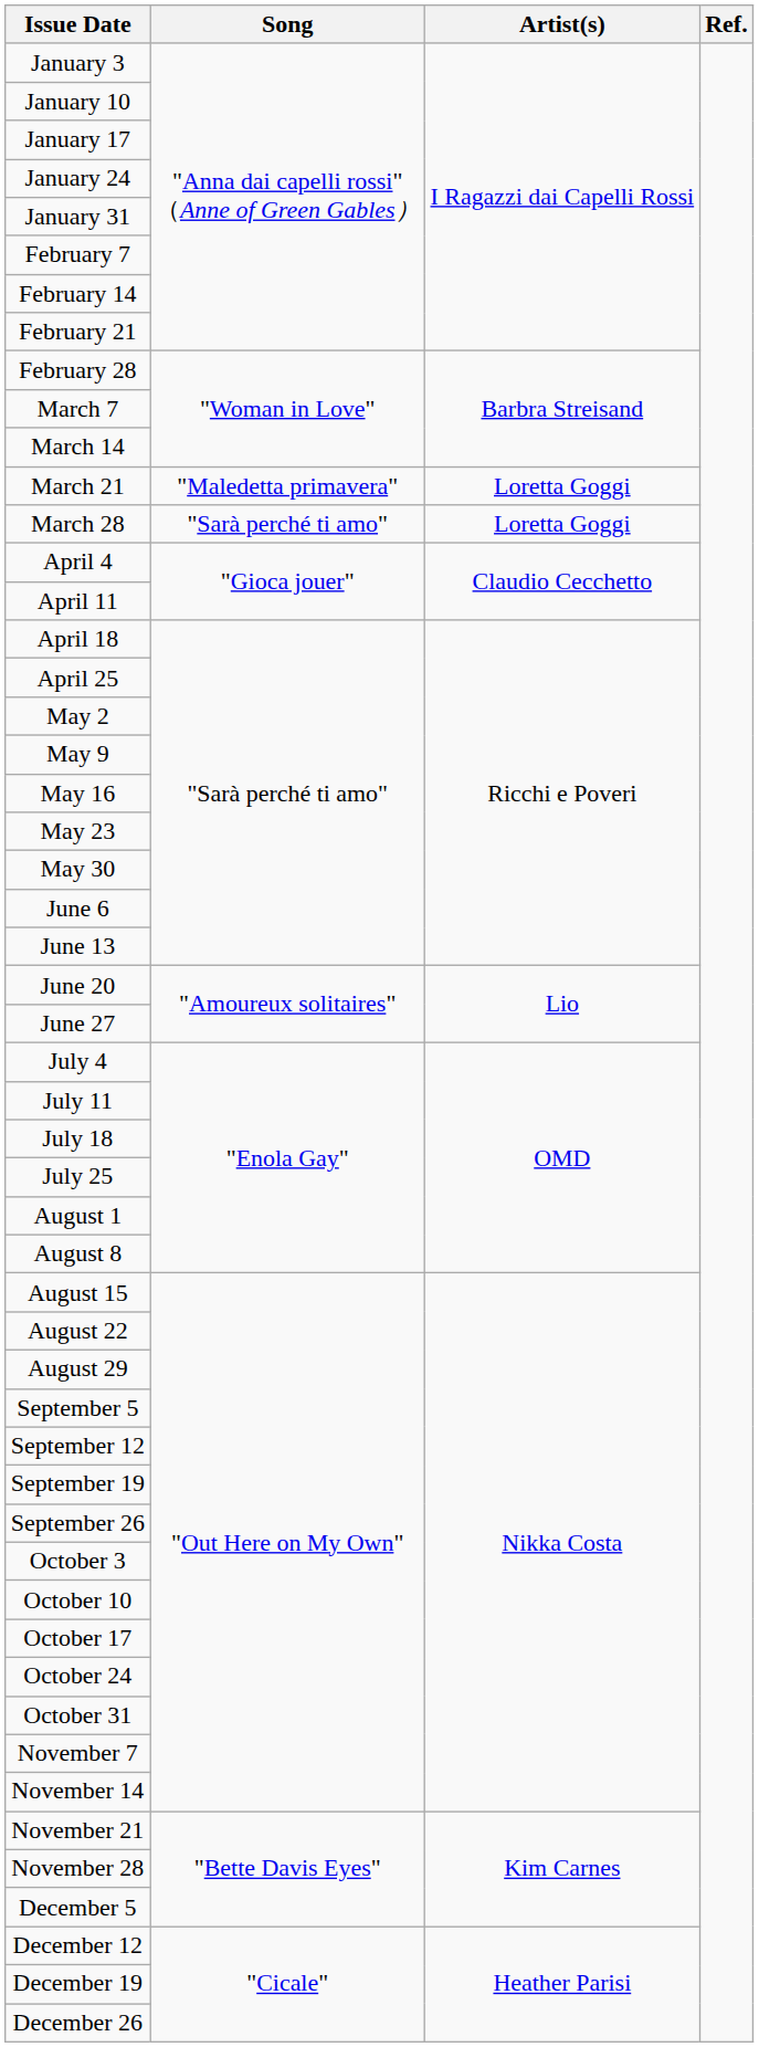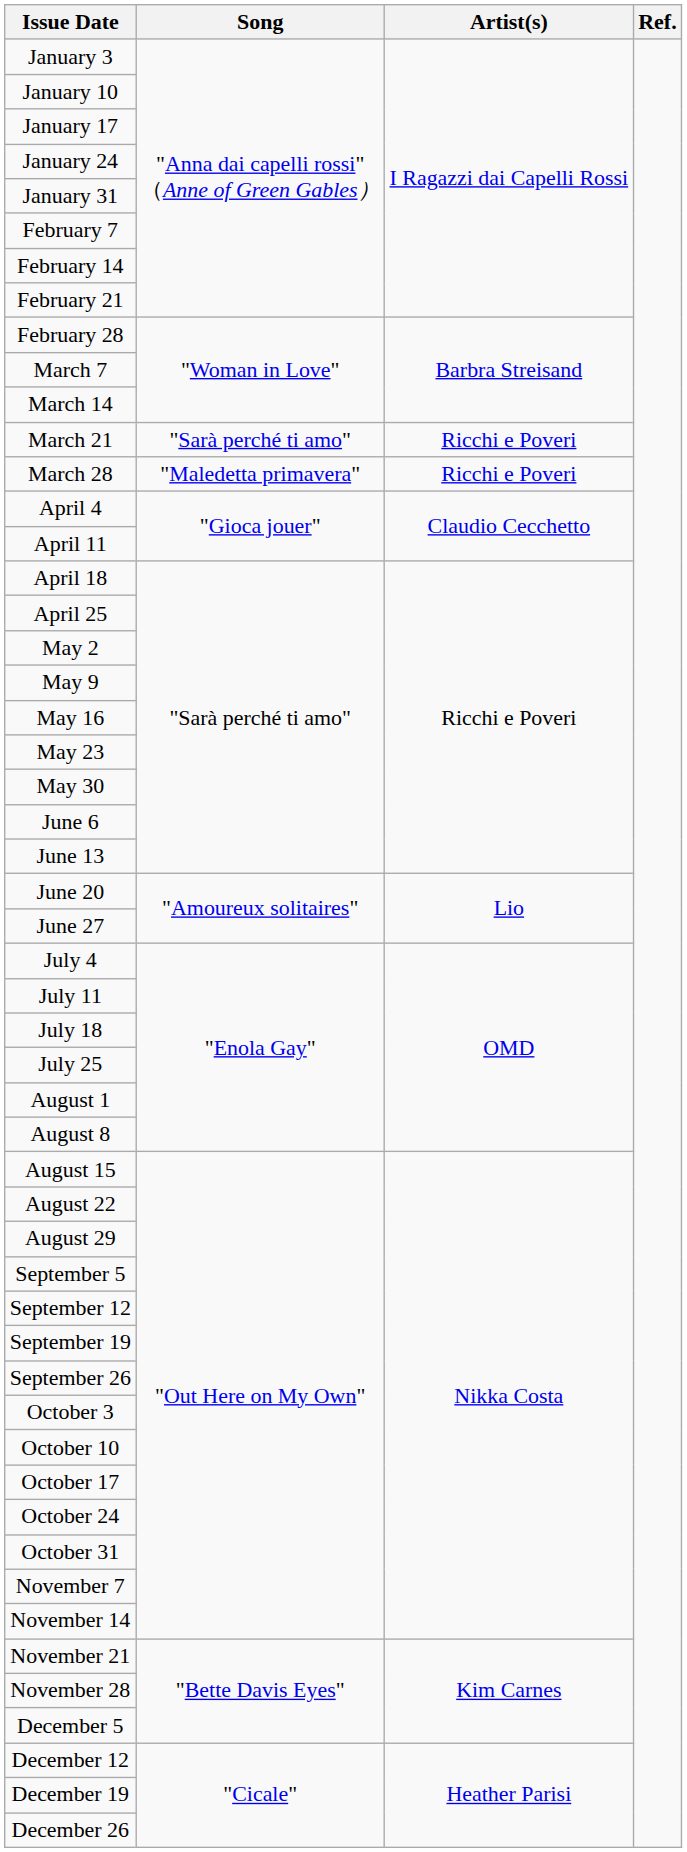March 21 | Song: "Maledetta primavera" -> "Sarà perché ti amo"
March 21 | Artist(s): Loretta Goggi -> Ricchi e Poveri
March 28 | Song: "Sarà perché ti amo" -> "Maledetta primavera"
March 28 | Artist(s): Loretta Goggi -> Ricchi e Poveri
